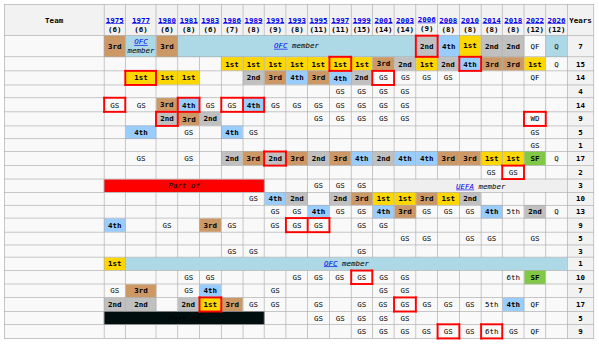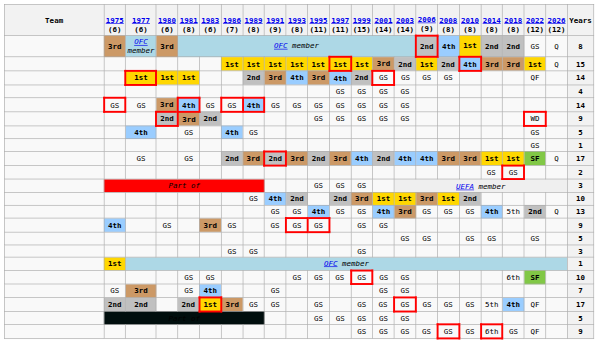OFC member / 3rd | 2022 (12): QF -> GS
OFC member / 3rd | 2026 (12): lightblue background -> no background
OFC member / 3rd | Years: 7 -> 8
